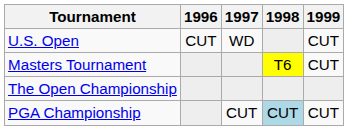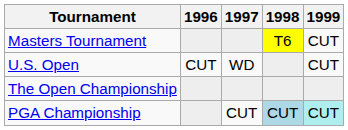rows swapped: Masters Tournament <-> U.S. Open
PGA Championship | 1999: no background -> paleturquoise background
